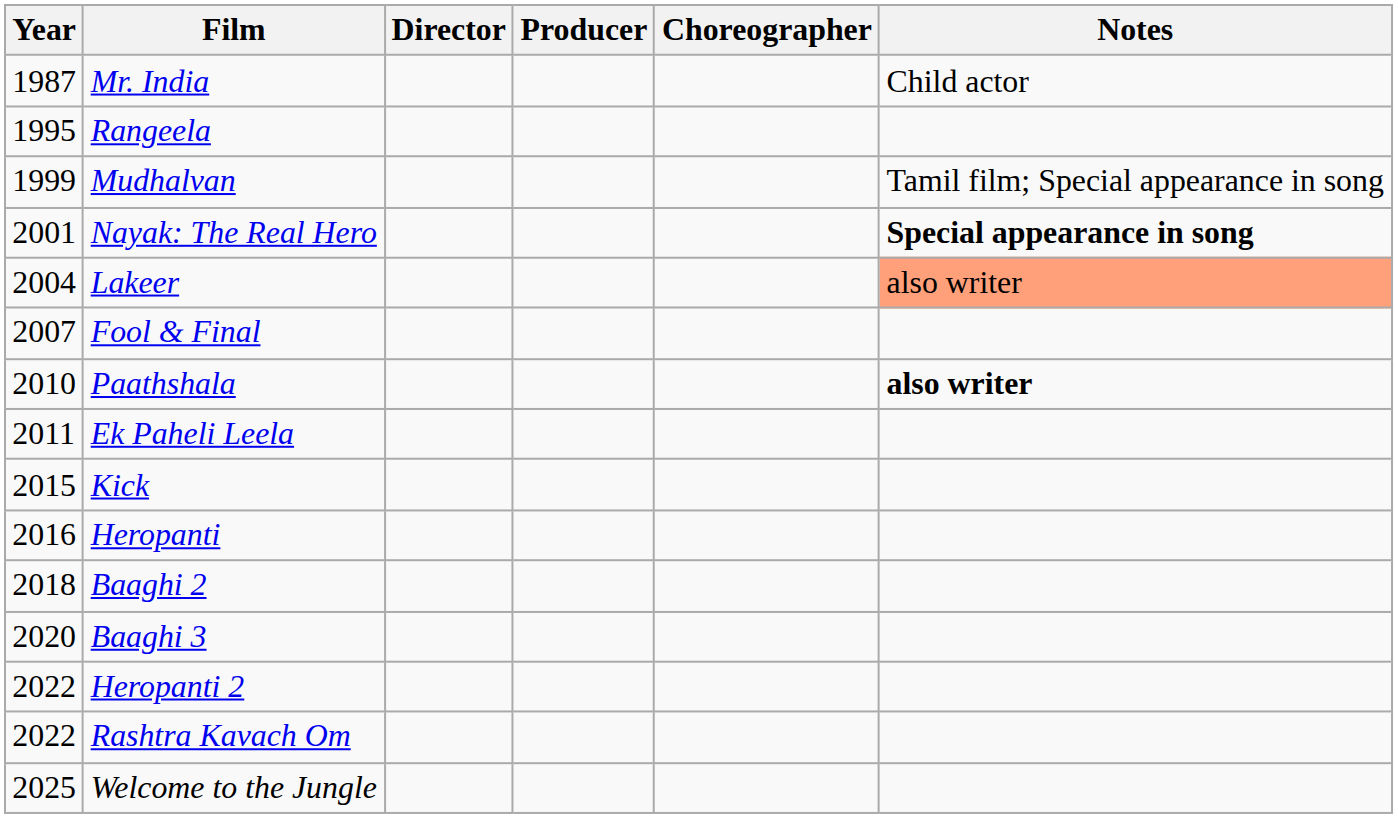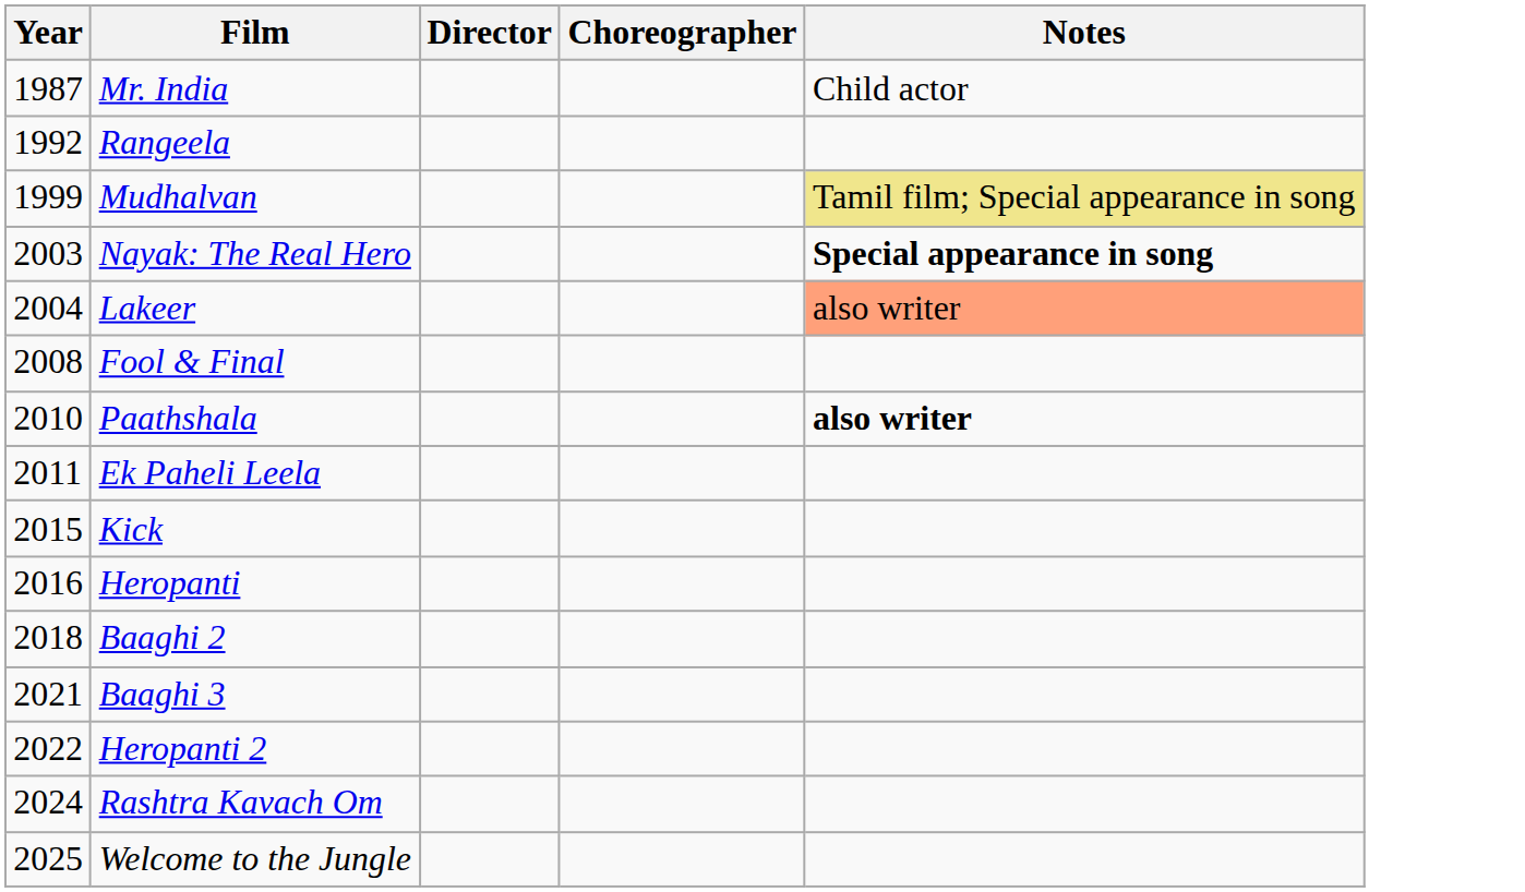- column: Producer
Rangeela | Year: 1995 -> 1992
Mudhalvan | Notes: no background -> khaki background
Nayak: The Real Hero | Year: 2001 -> 2003
Fool & Final | Year: 2007 -> 2008
Baaghi 3 | Year: 2020 -> 2021
Rashtra Kavach Om | Year: 2022 -> 2024
